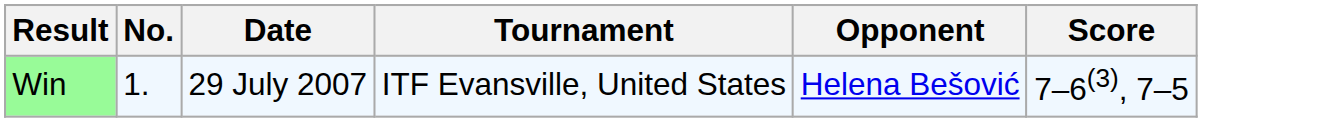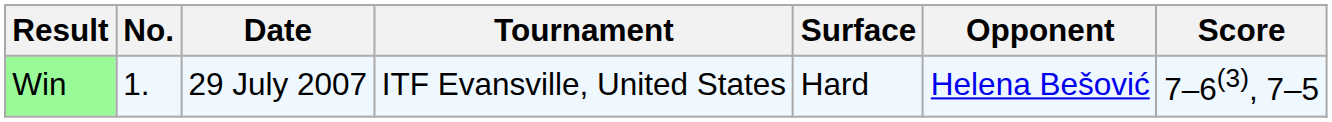+ column: Surface | Hard
